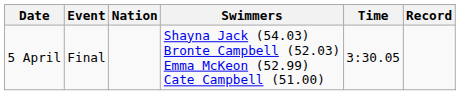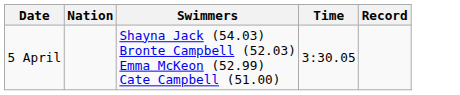- column: Event | Final
